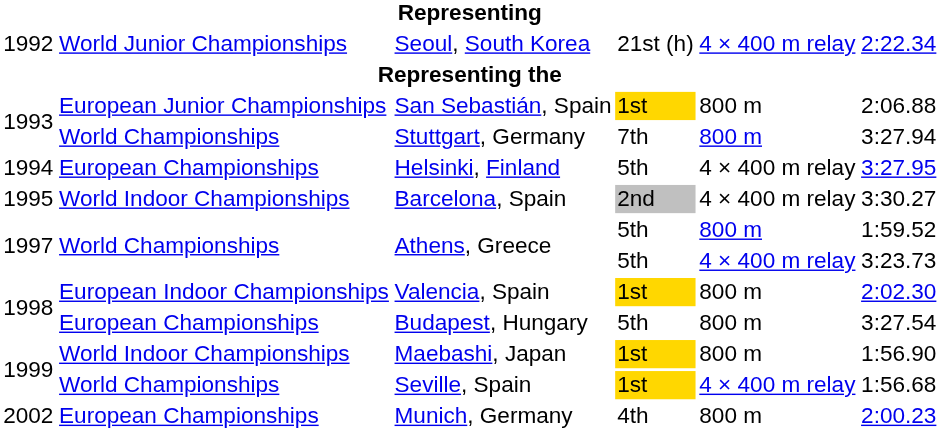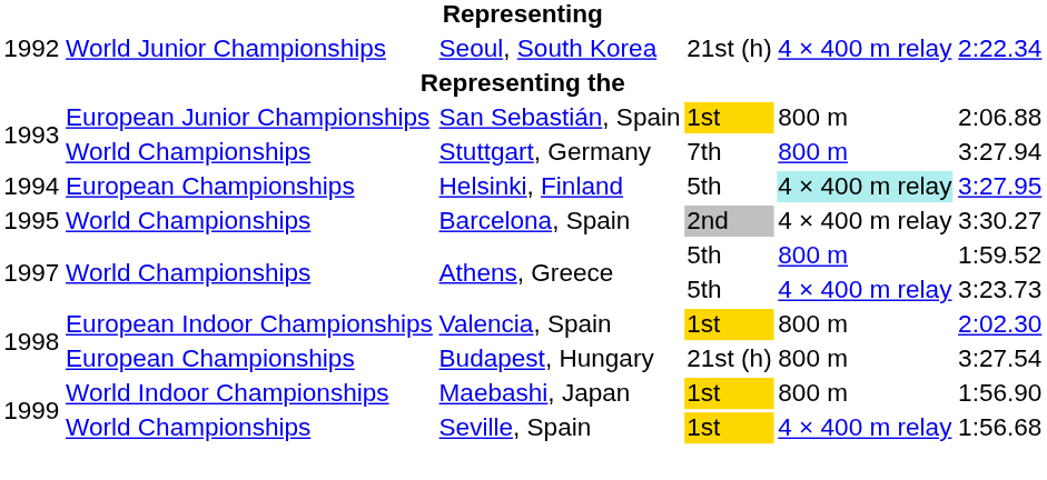Helsinki, Finland | column 5: no background -> paleturquoise background
Barcelona, Spain | column 2: World Indoor Championships -> World Championships
Budapest, Hungary | column 4: 5th -> 21st (h)
- row: 2002 | European Championships | Munich, Germany | 4th | 800 m | 2:00.23
